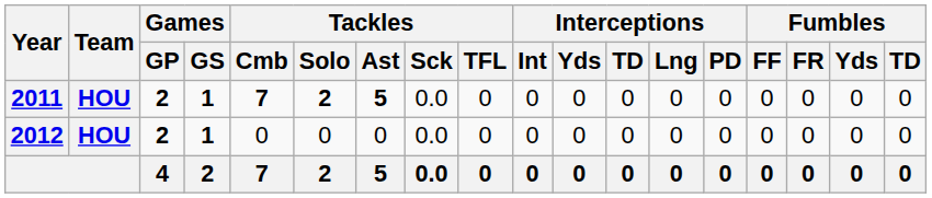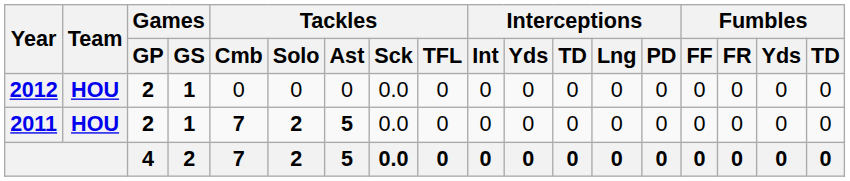rows swapped: 2011 <-> 2012
